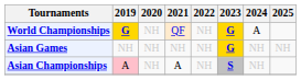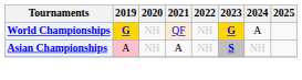- row: Asian Games | NH | NH | NH | NH | G | NH | NH
